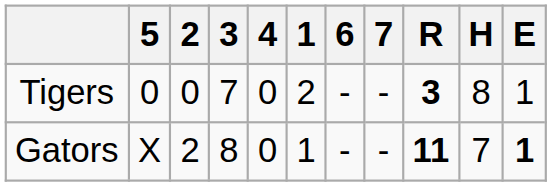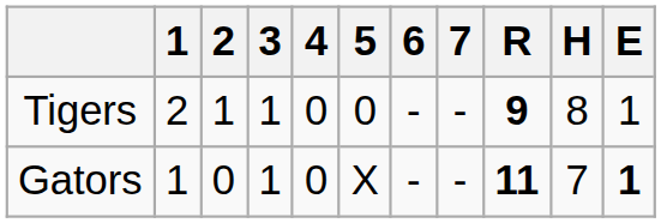columns swapped: 1 <-> 5
Tigers | 2: 0 -> 1
Tigers | 3: 7 -> 1
Tigers | R: 3 -> 9
Gators | 2: 2 -> 0
Gators | 3: 8 -> 1
